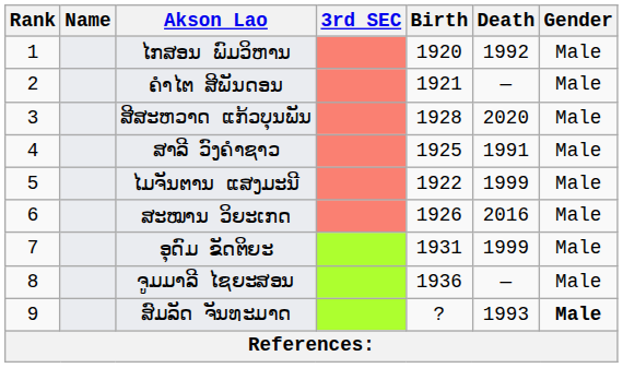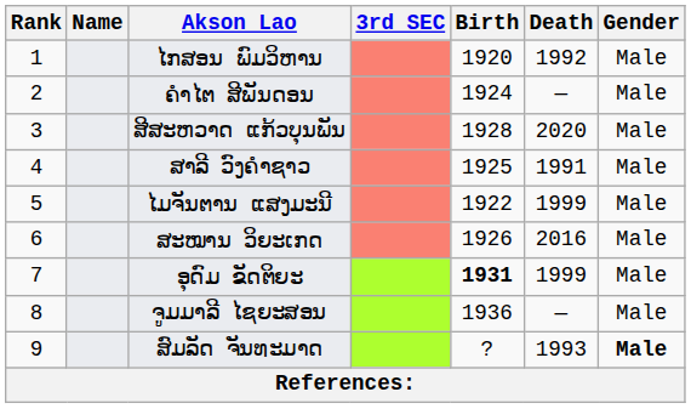ຄໍາໄຕ ສີພັນດອນ | Birth: 1921 -> 1924
ອຸດົມ ຂັດຕິຍະ | Birth: normal -> bold
